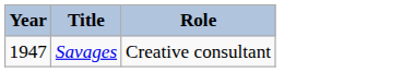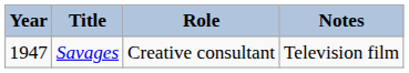+ column: Notes | Television film
